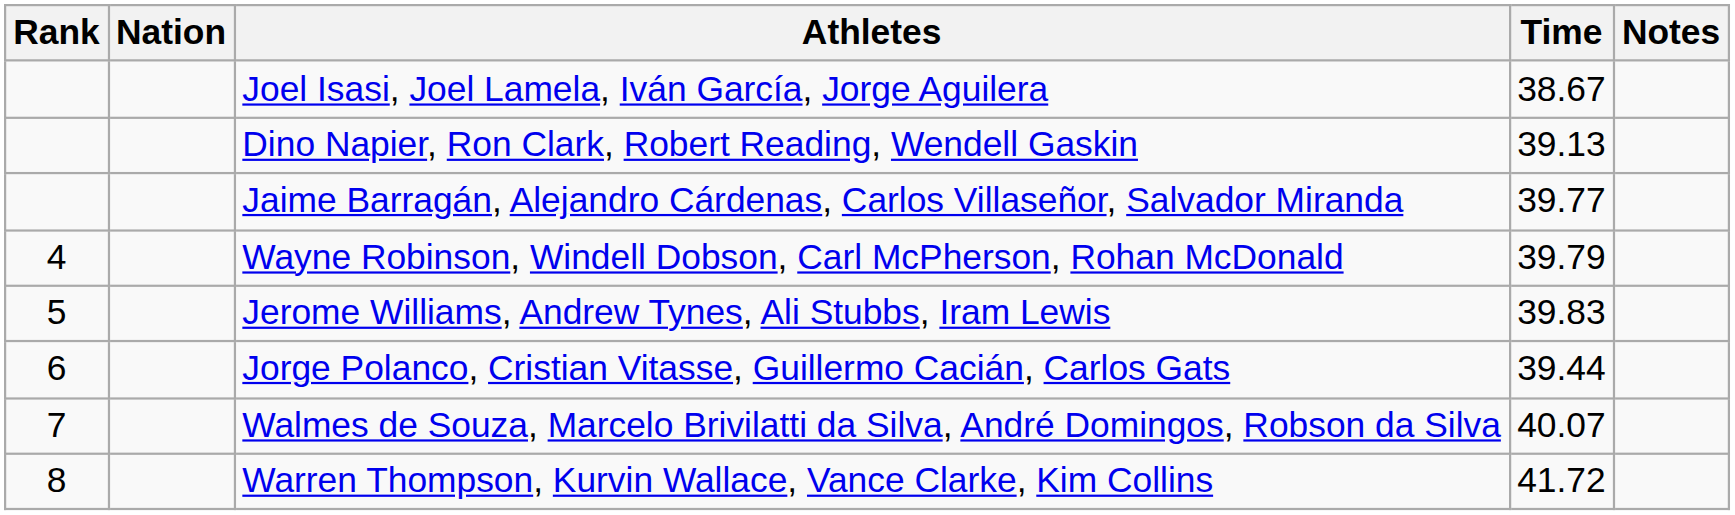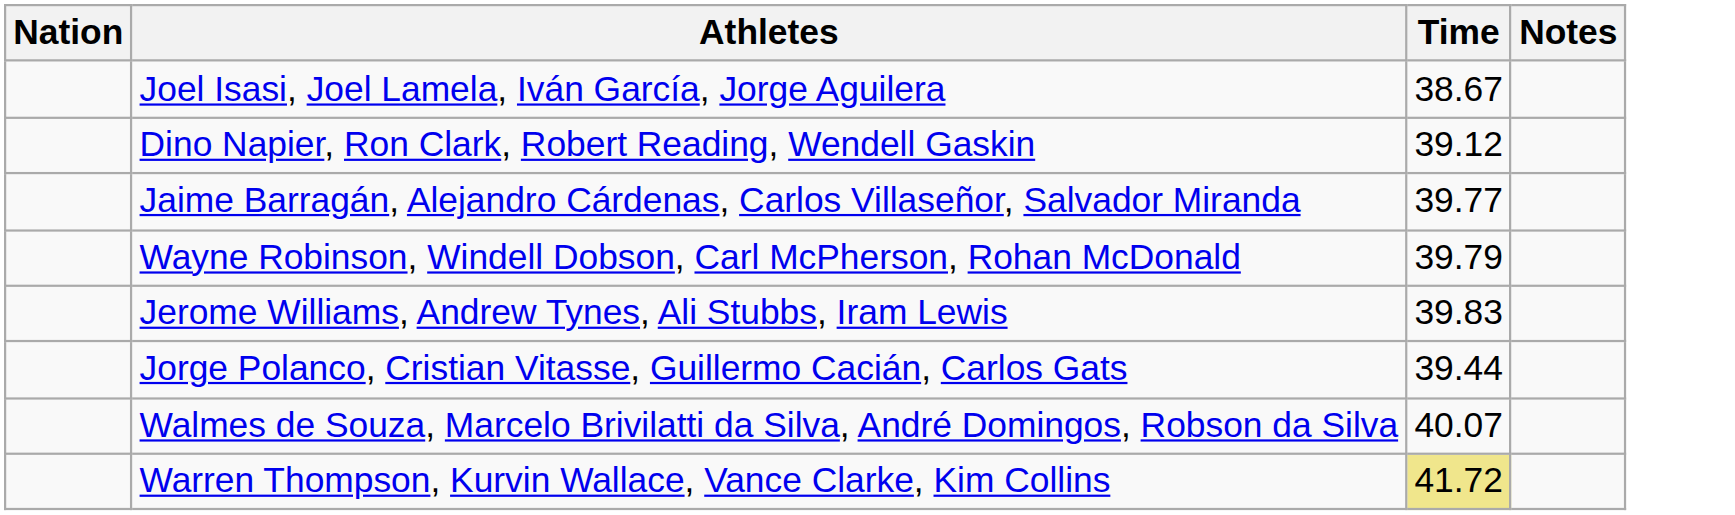- column: Rank | 4 | 5 | 6 | 7 | 8
Dino Napier, Ron Clark, Robert Reading, Wendell Gaskin | Time: 39.13 -> 39.12
Warren Thompson, Kurvin Wallace, Vance Clarke, Kim Collins | Time: no background -> khaki background
